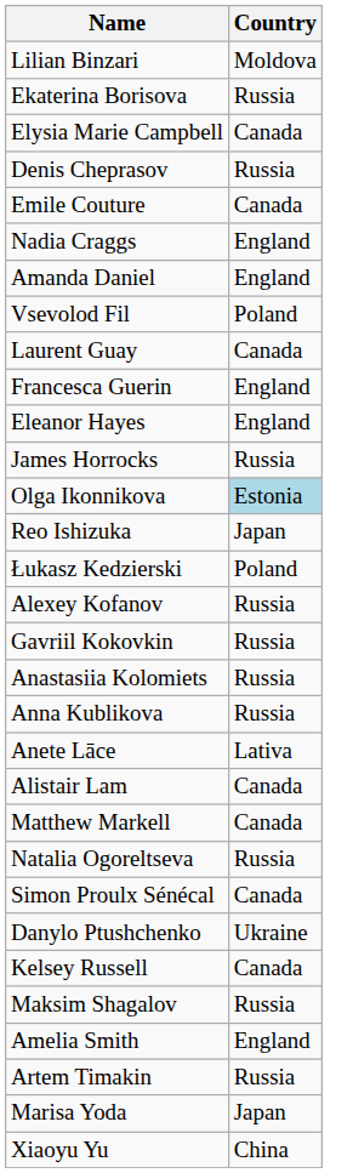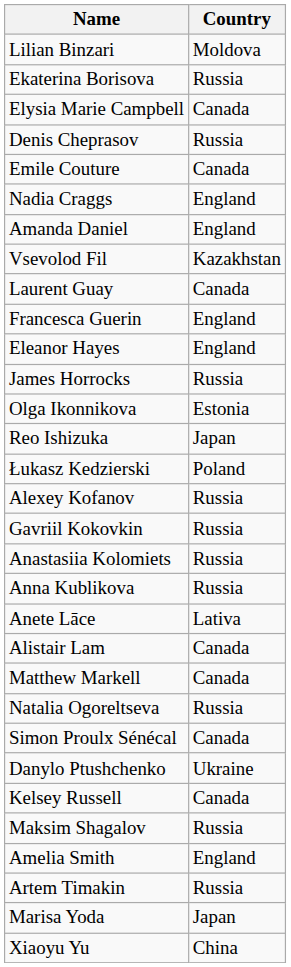Vsevolod Fil | Country: Poland -> Kazakhstan
Olga Ikonnikova | Country: lightblue background -> no background
